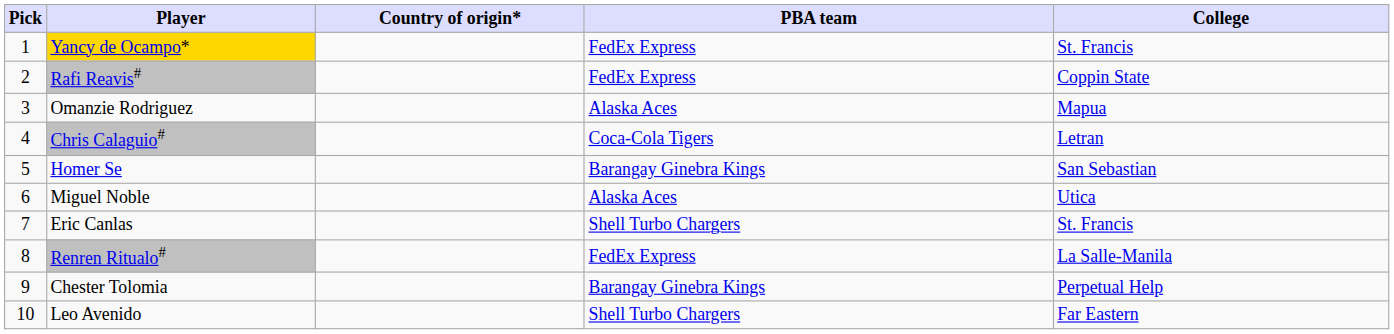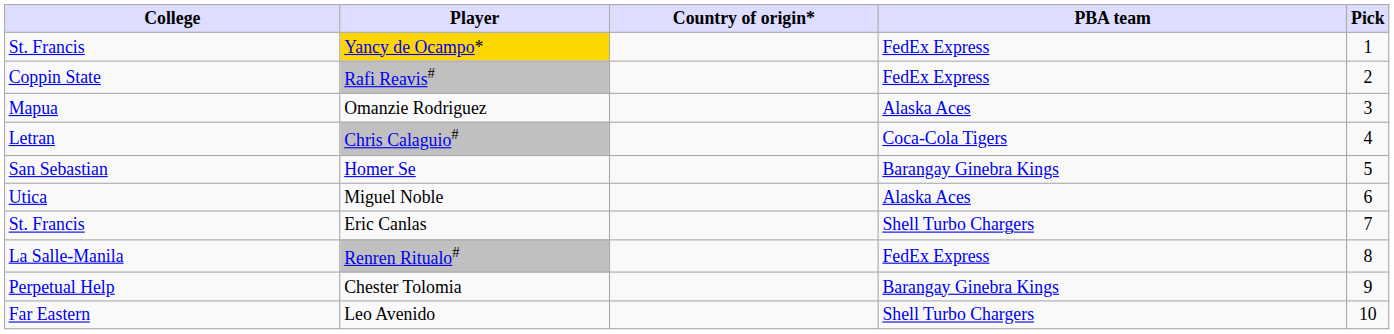columns swapped: Pick <-> College
